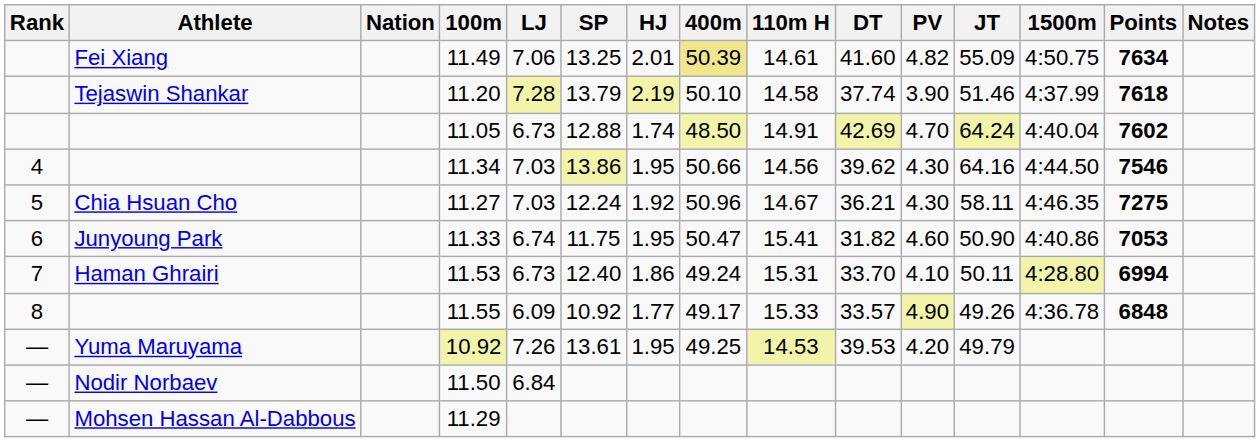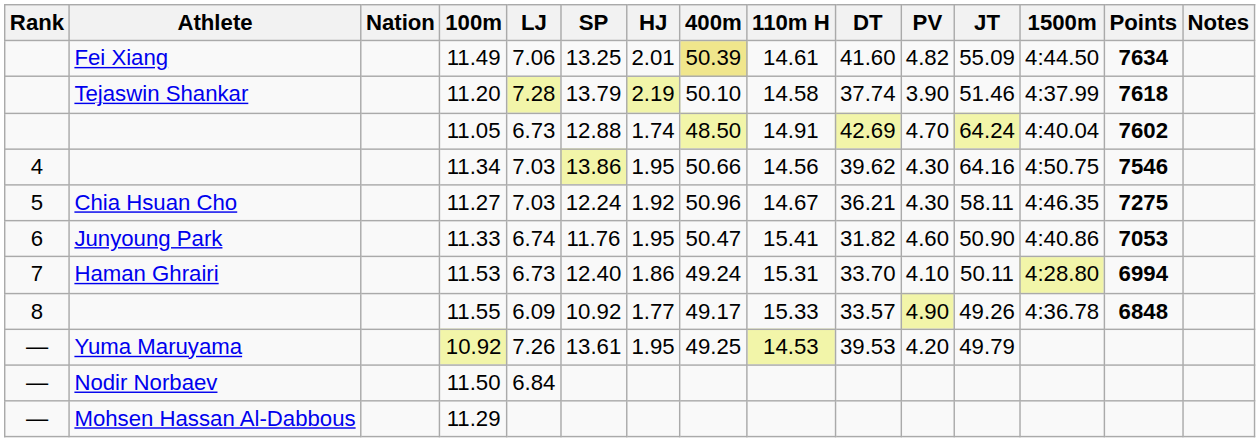11.49 | 1500m: 4:50.75 -> 4:44.50
11.34 | 1500m: 4:44.50 -> 4:50.75
11.33 | SP: 11.75 -> 11.76
